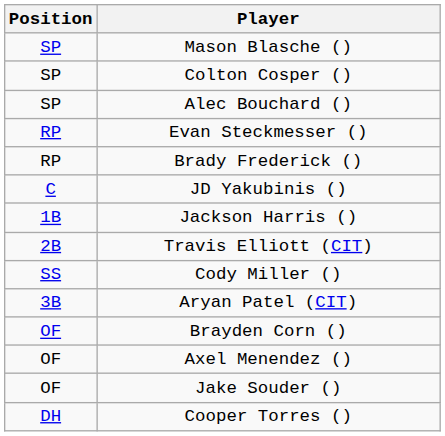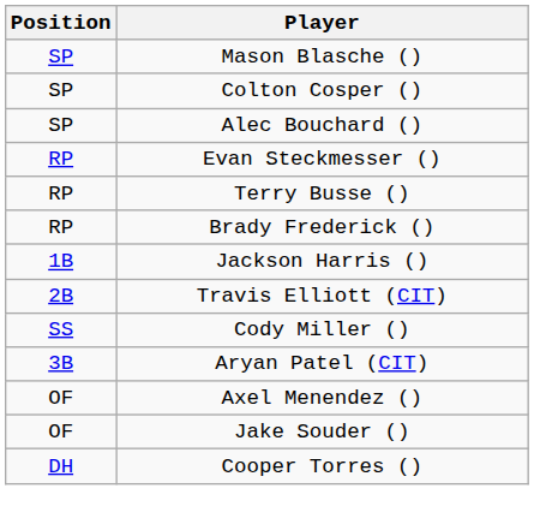+ row: RP | Terry Busse ()
- row: C | JD Yakubinis ()
- row: OF | Brayden Corn ()
